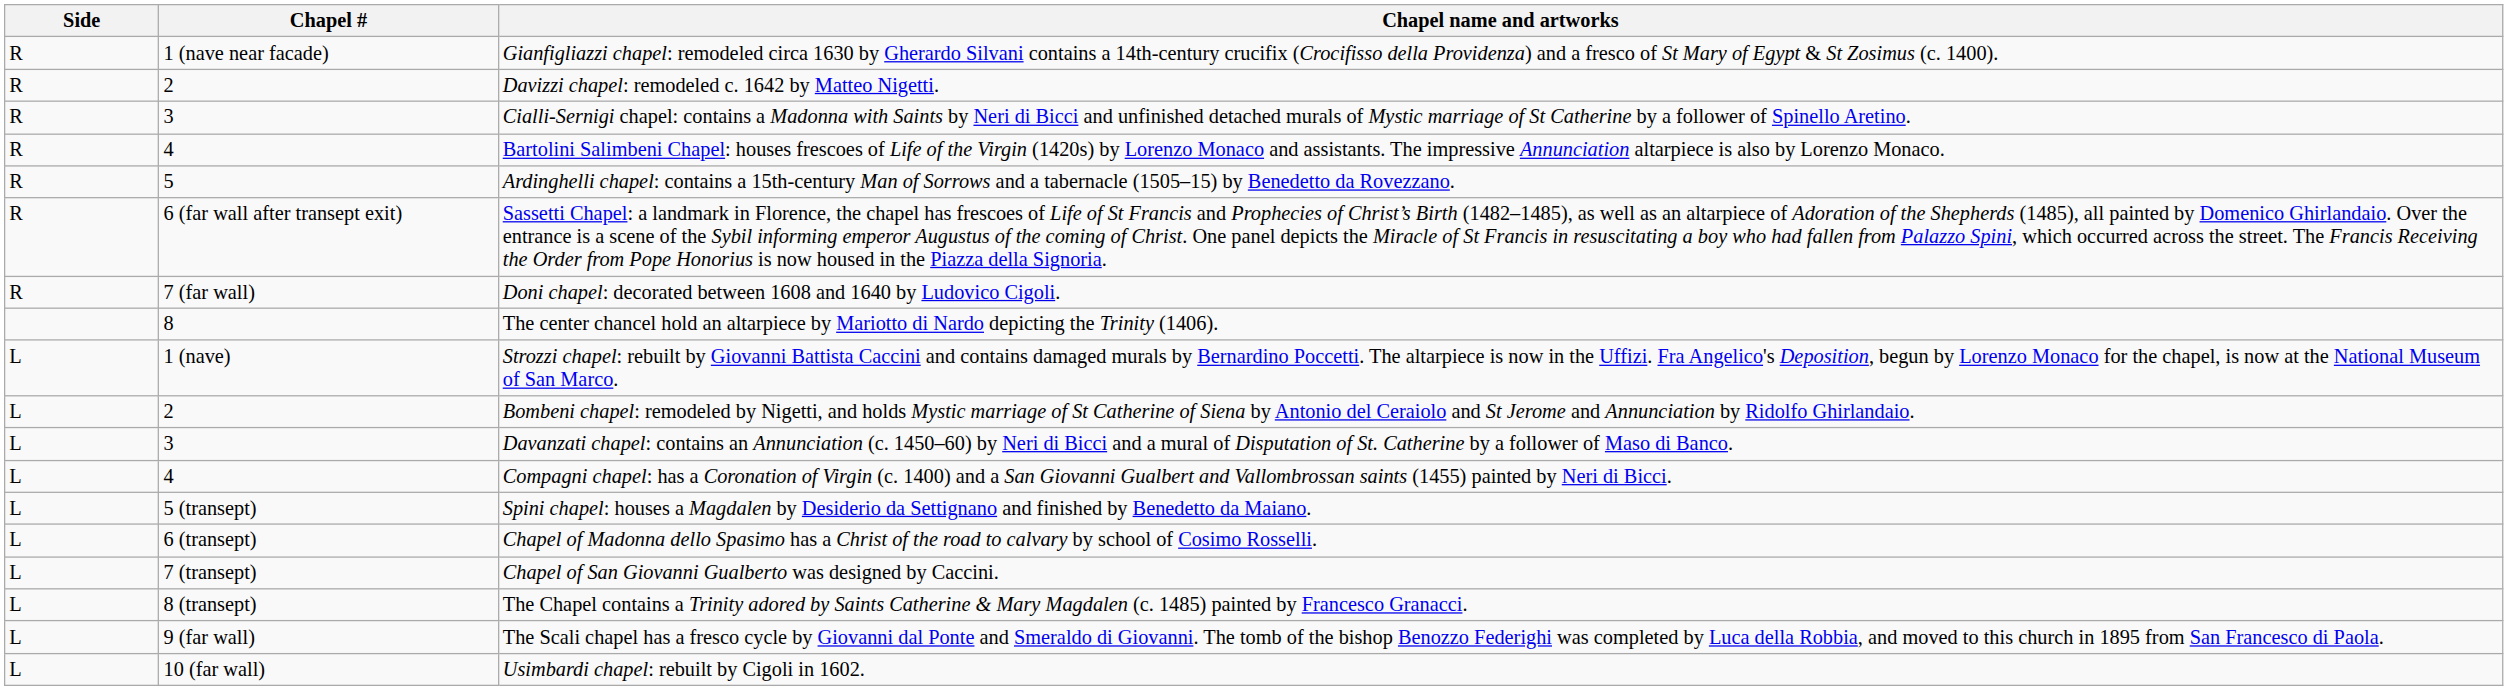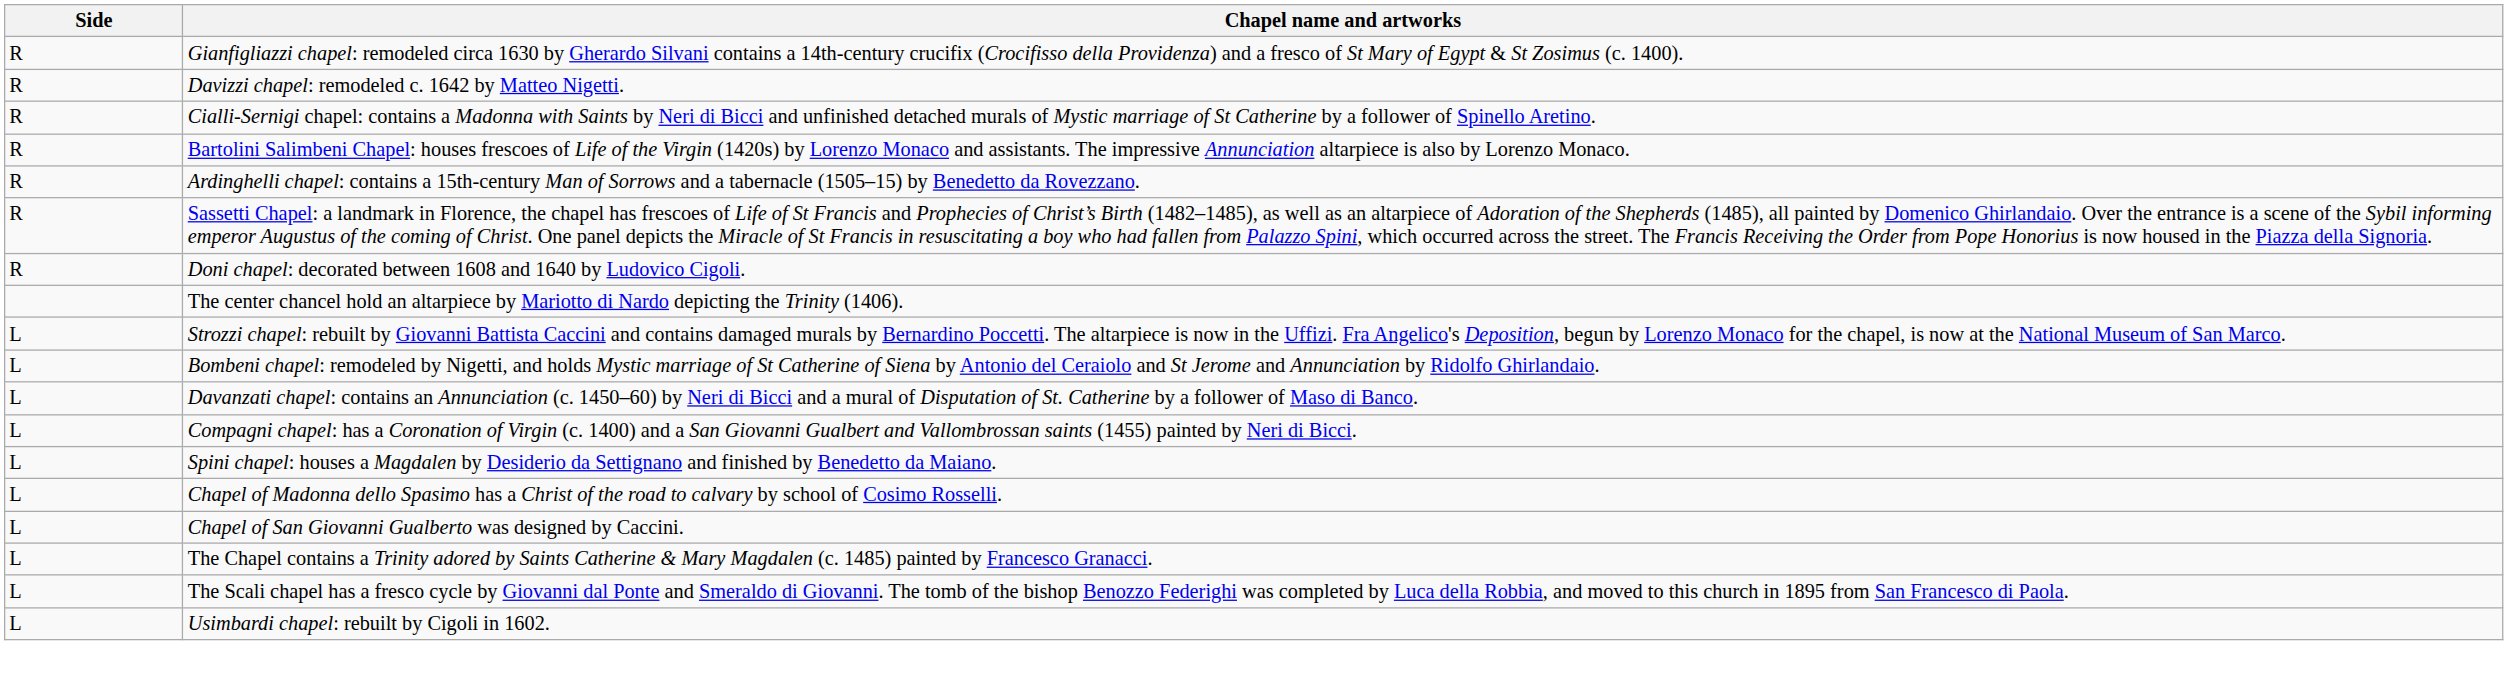- column: Chapel # | 1 (nave near facade) | 2 | 3 | 4 | 5 | 6 (far wall after transept exit) | 7 (far wall) | 8 | 1 (nave) | 2 | 3 | 4 | 5 (transept) | 6 (transept) | 7 (transept) | 8 (transept) | 9 (far wall) | 10 (far wall)
